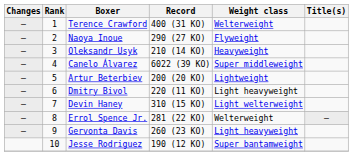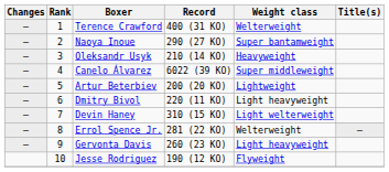Naoya Inoue | Weight class: Flyweight -> Super bantamweight
Jesse Rodriguez | Weight class: Super bantamweight -> Flyweight
